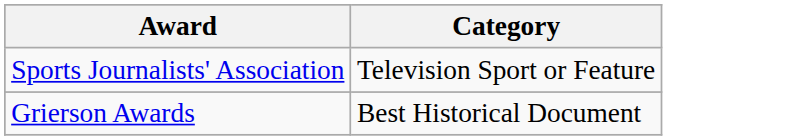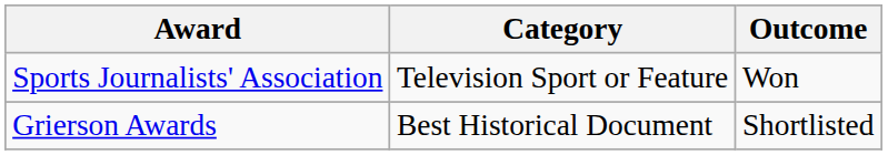+ column: Outcome | Won | Shortlisted
